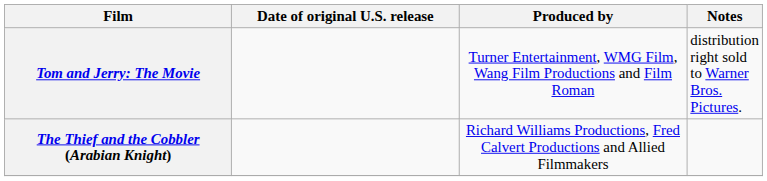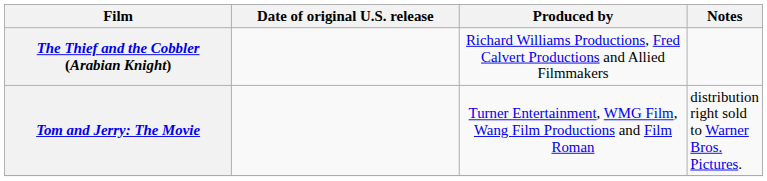rows swapped: Tom and Jerry: The Movie <-> The Thief and the Cobbler (Arabian Knight)
